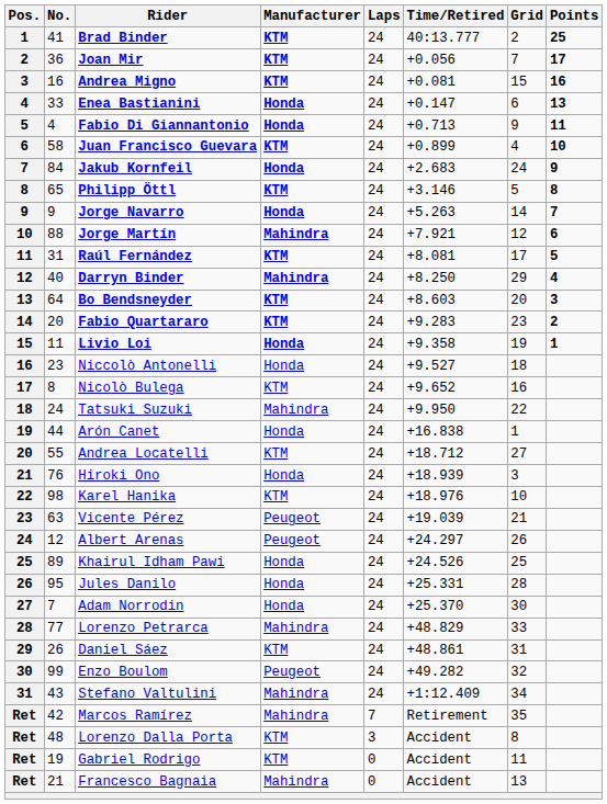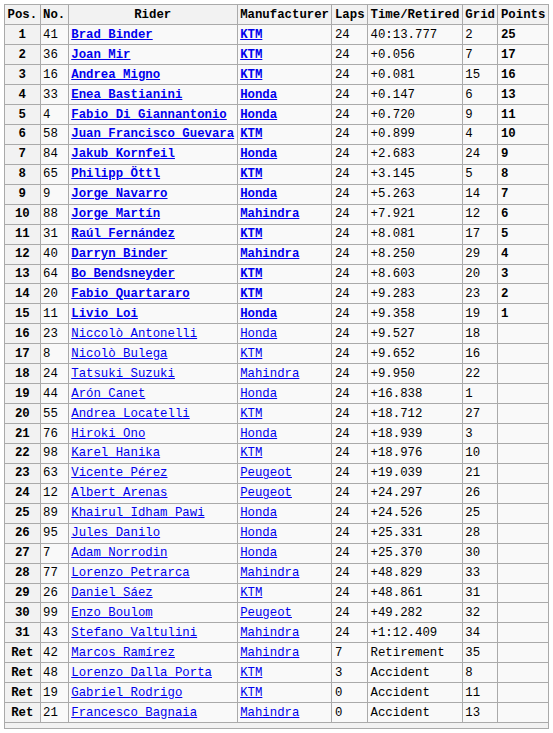Fabio Di Giannantonio | Time/Retired: +0.713 -> +0.720
Philipp Öttl | Time/Retired: +3.146 -> +3.145
